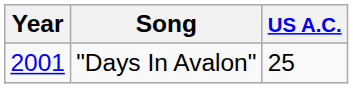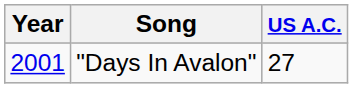"Days In Avalon" | US A.C.: 25 -> 27
